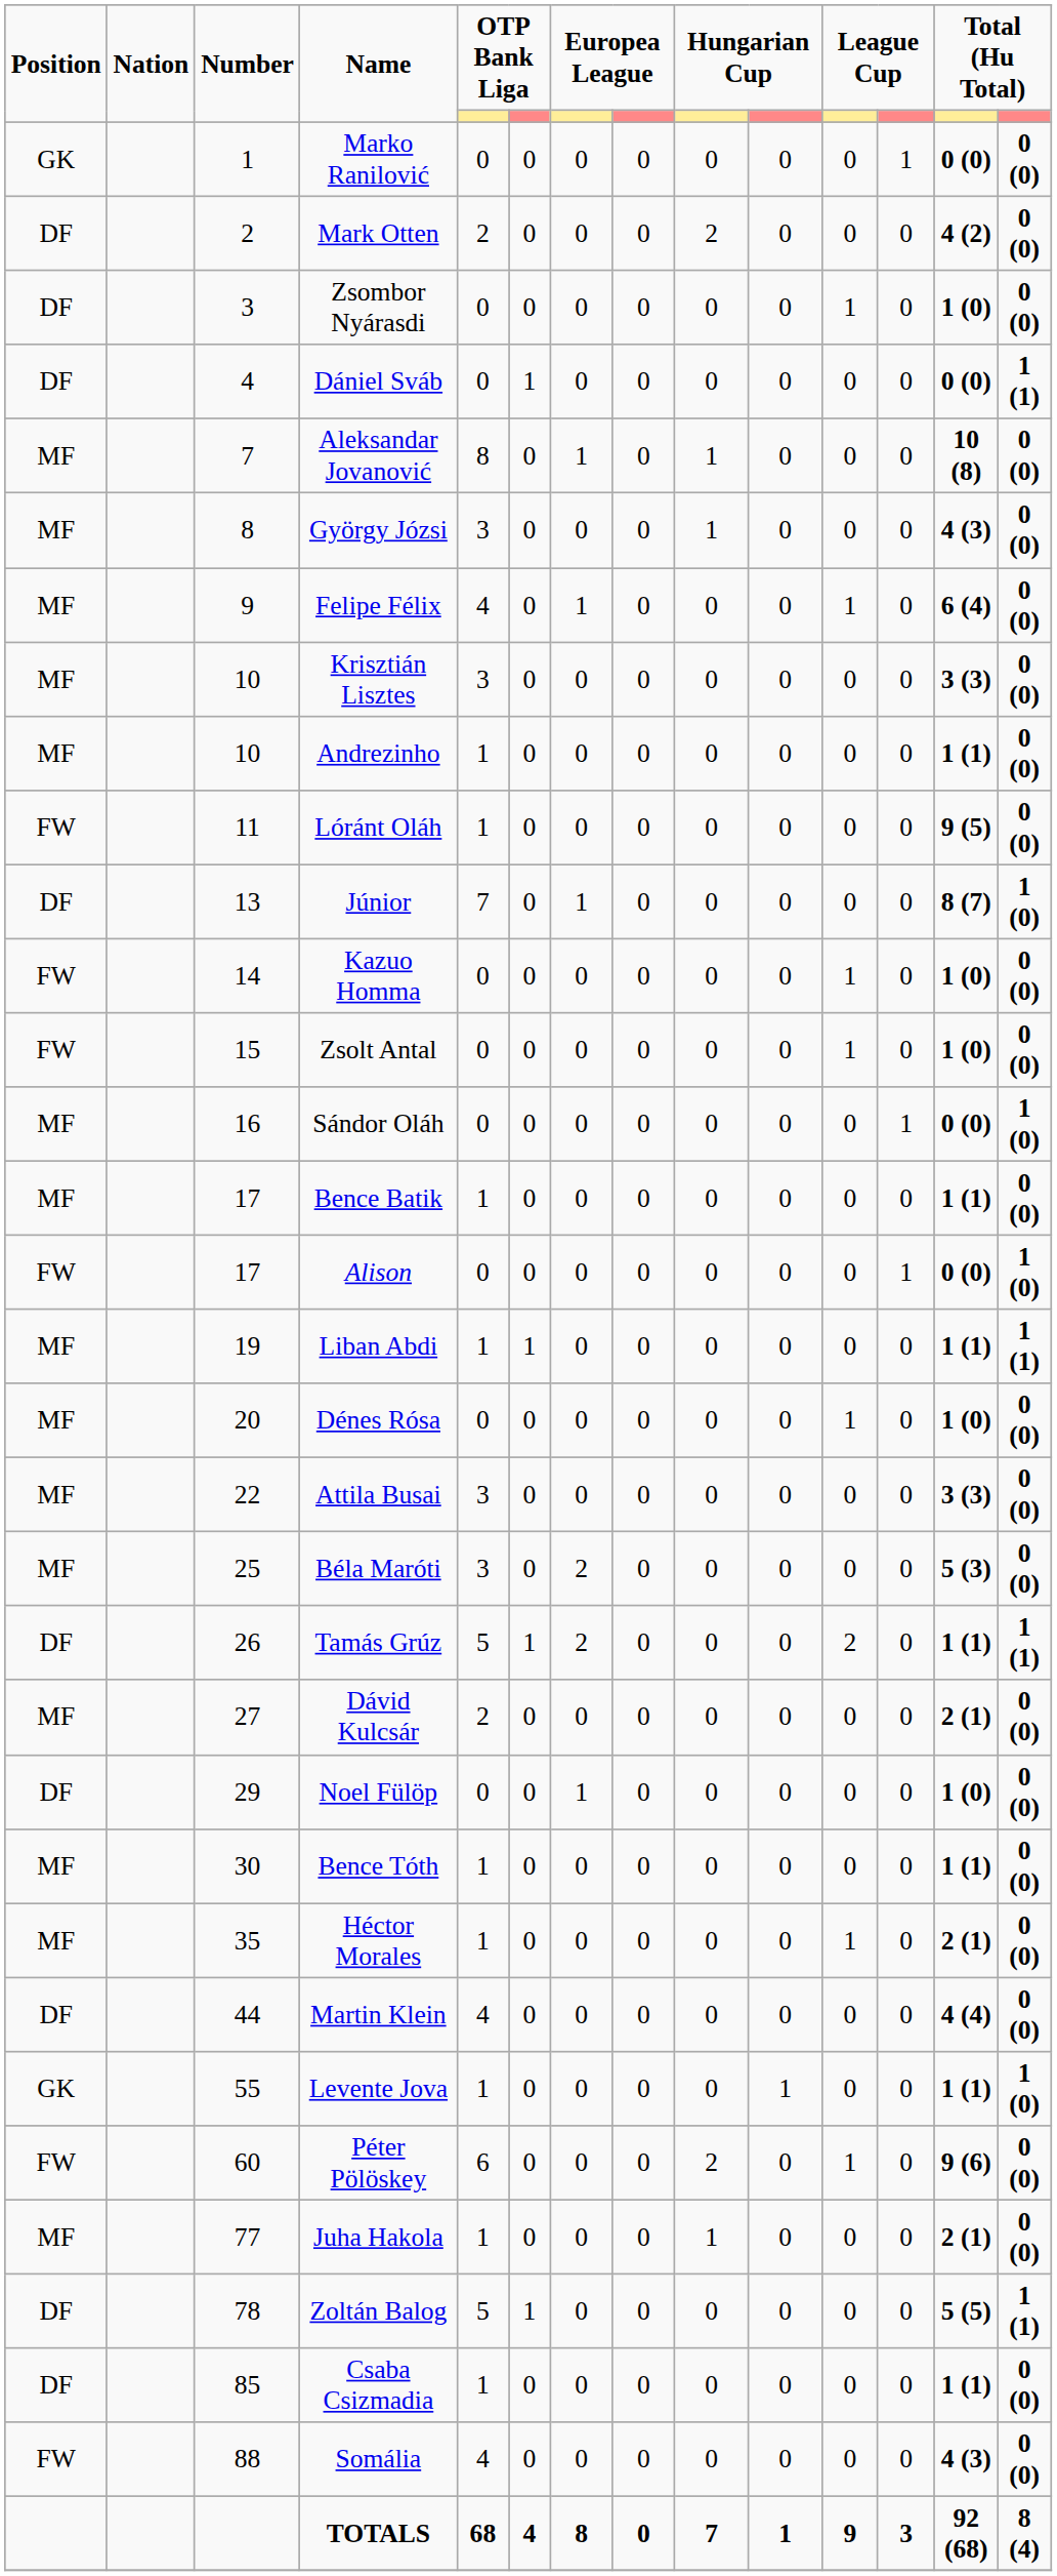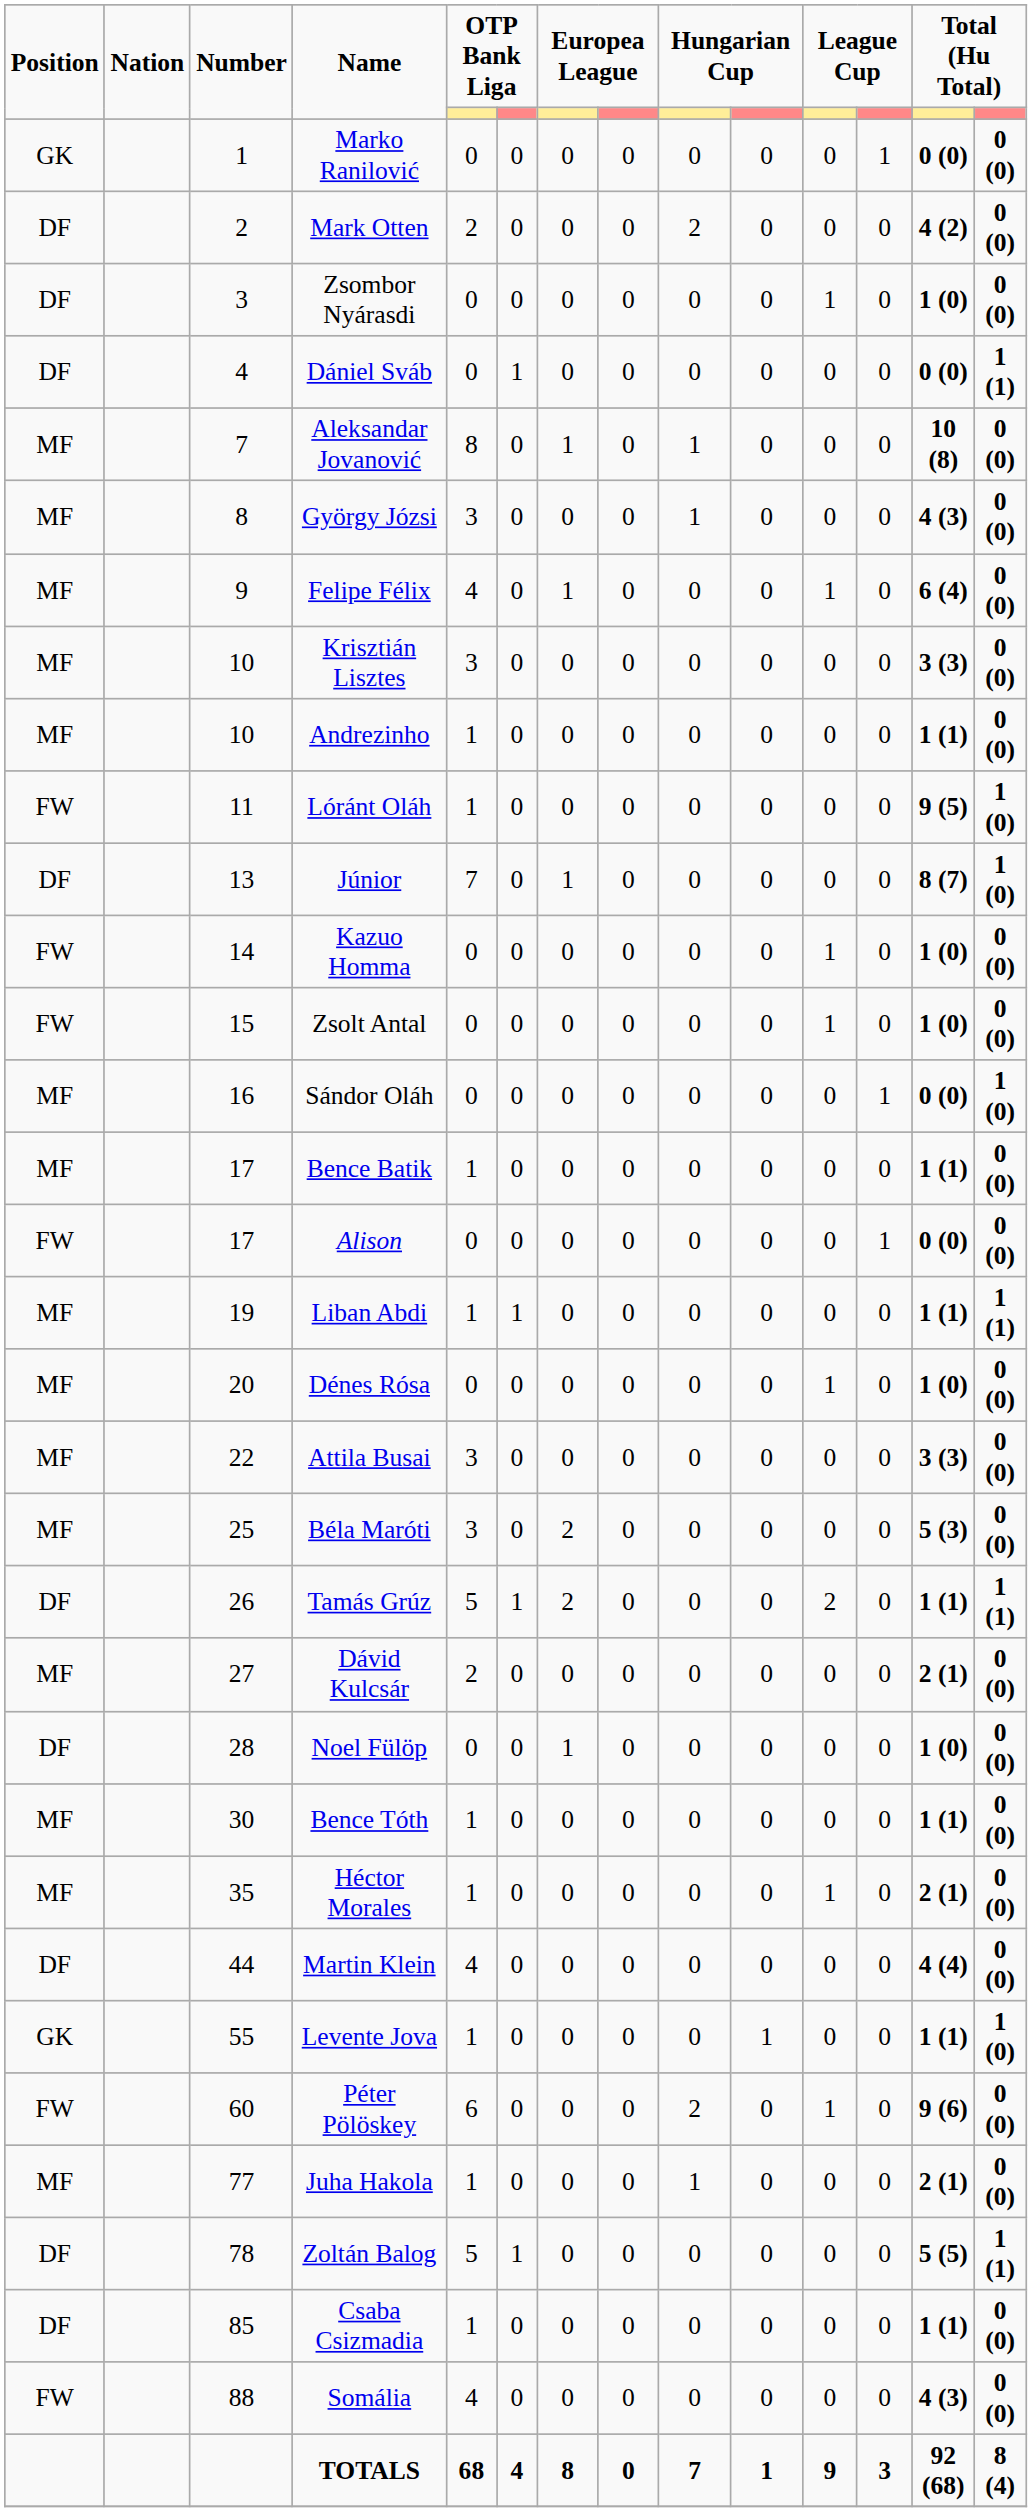Lóránt Oláh | column 14: 0 (0) -> 1 (0)
Alison | column 14: 1 (0) -> 0 (0)
Noel Fülöp | Number: 29 -> 28
